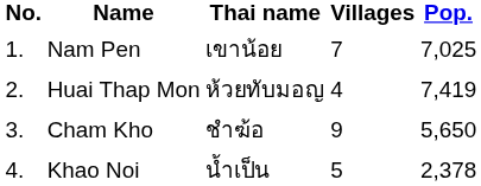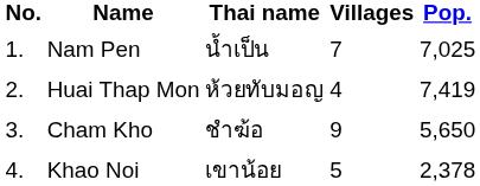Nam Pen | Thai name: เขาน้อย -> น้ำเป็น
Khao Noi | Thai name: น้ำเป็น -> เขาน้อย
